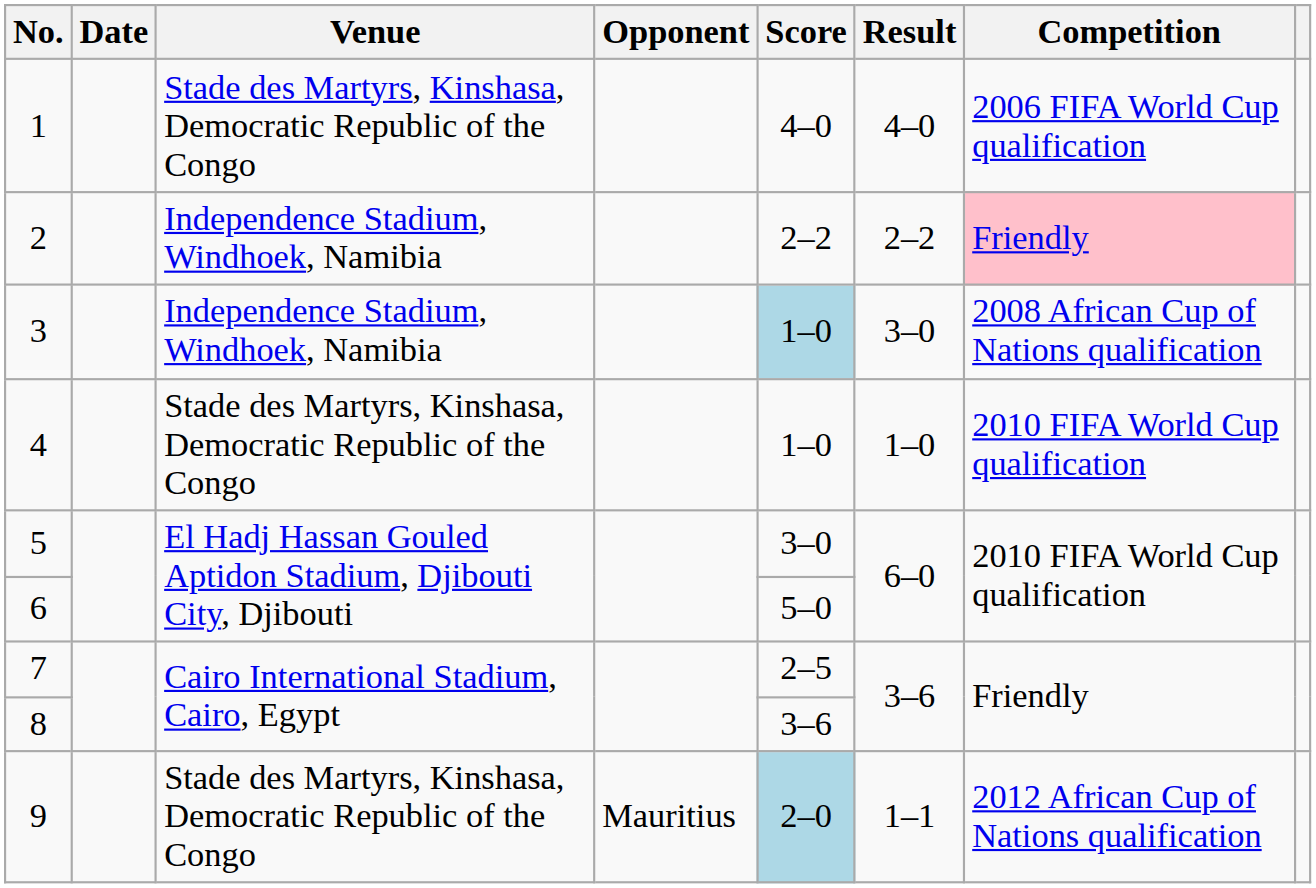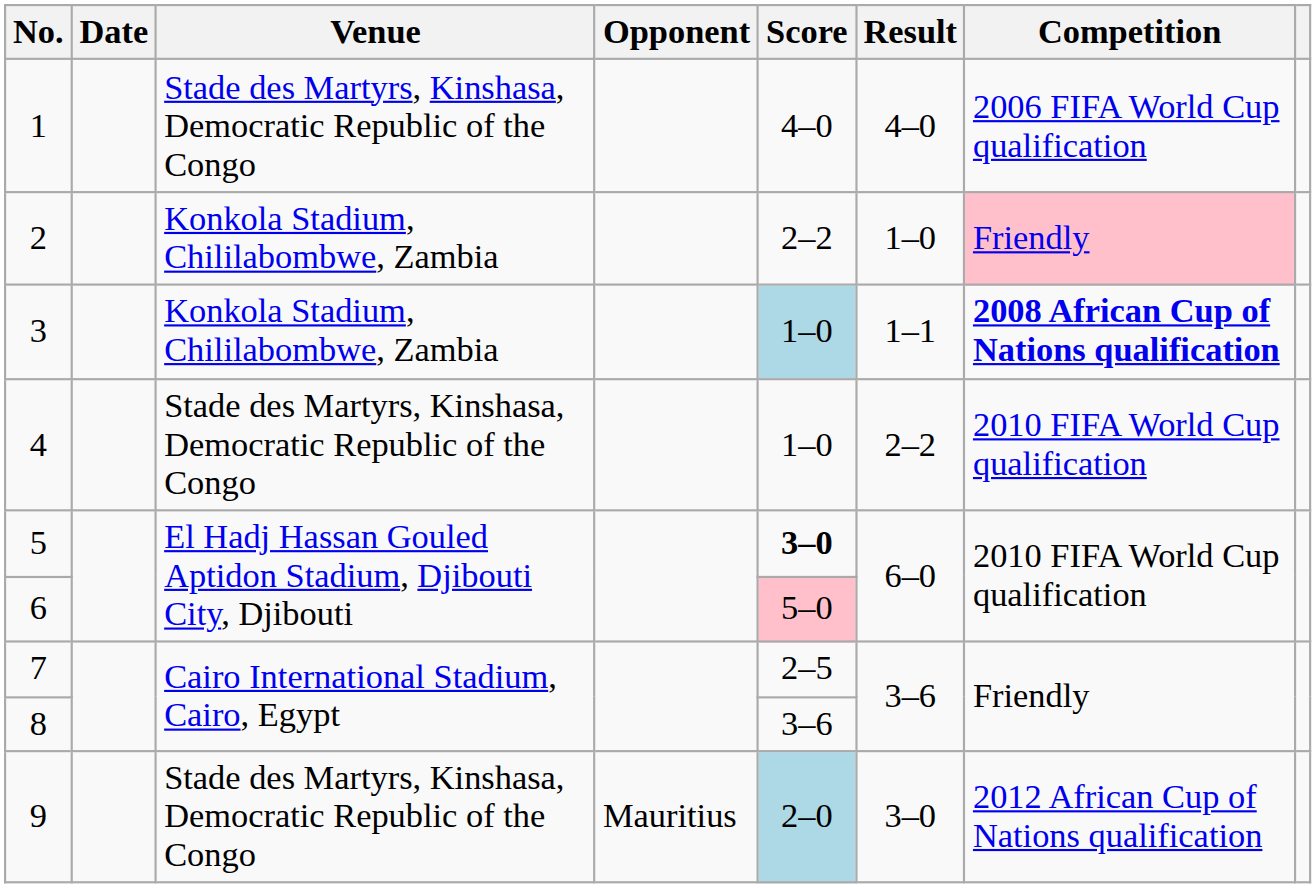2 | Venue: Independence Stadium, Windhoek, Namibia -> Konkola Stadium, Chililabombwe, Zambia
2 | Result: 2–2 -> 1–0
3 | Venue: Independence Stadium, Windhoek, Namibia -> Konkola Stadium, Chililabombwe, Zambia
3 | Result: 3–0 -> 1–1
3 | Competition: normal -> bold
4 | Result: 1–0 -> 2–2
5 | Score: normal -> bold
6 | Score: no background -> pink background
9 | Result: 1–1 -> 3–0
